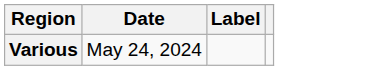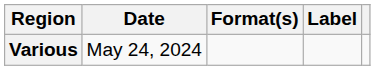+ column: Format(s)
